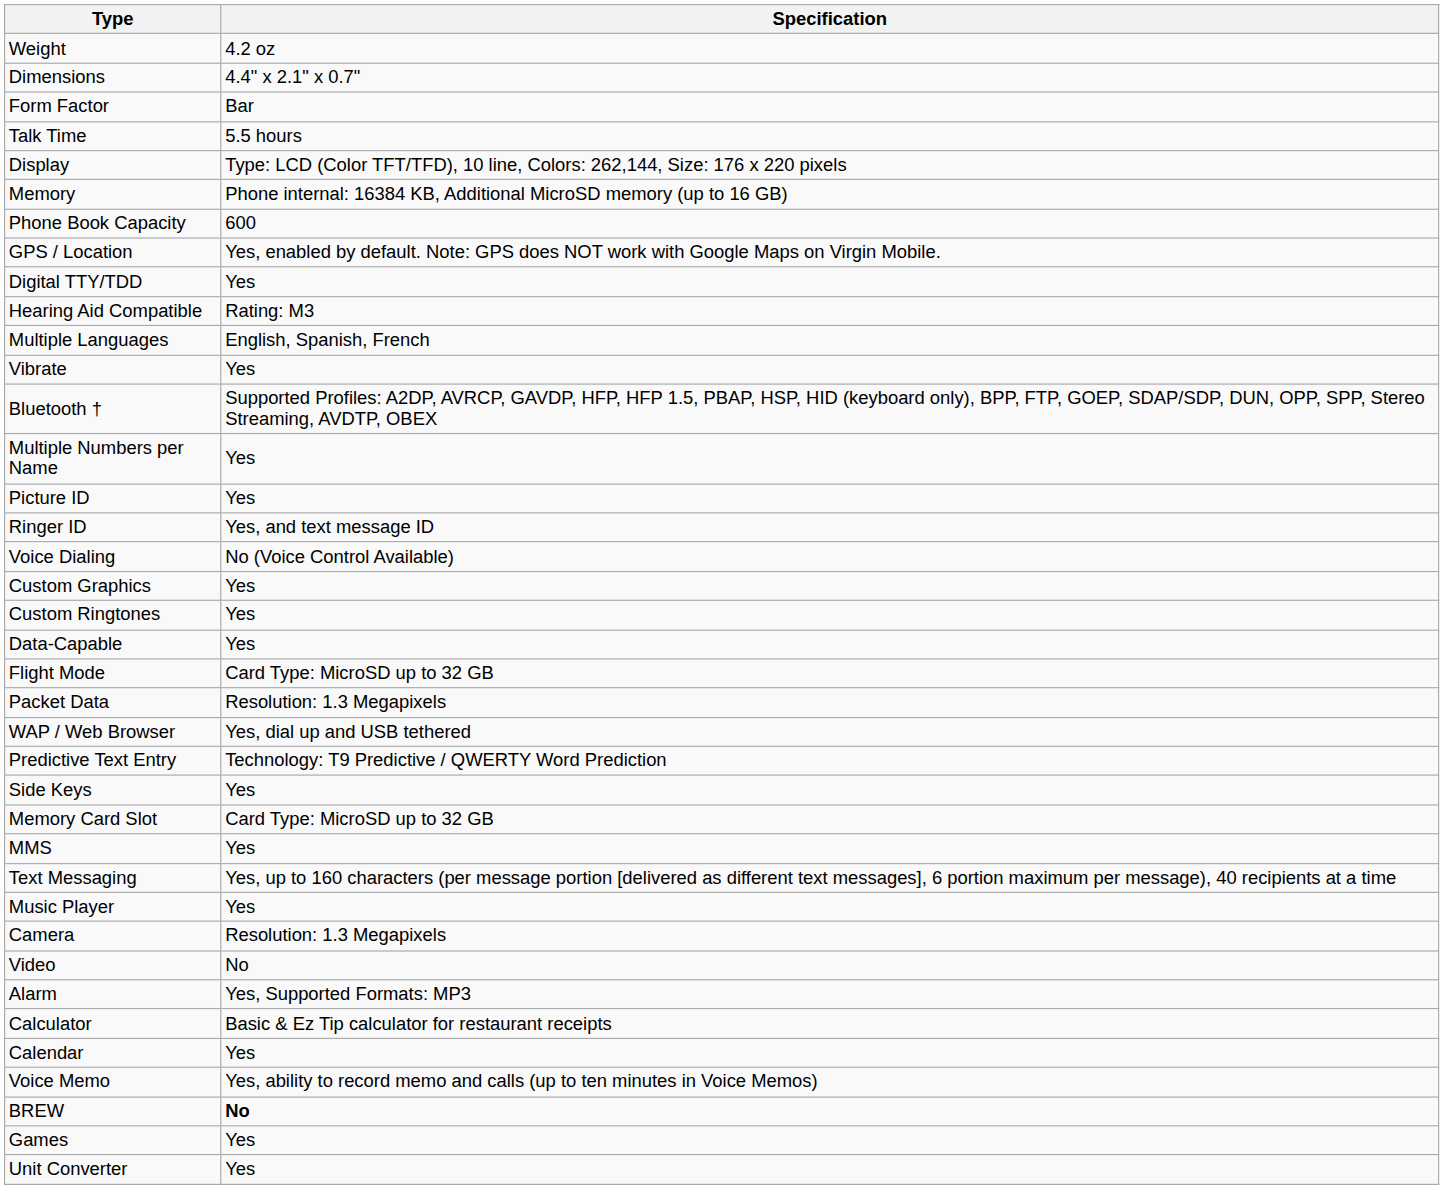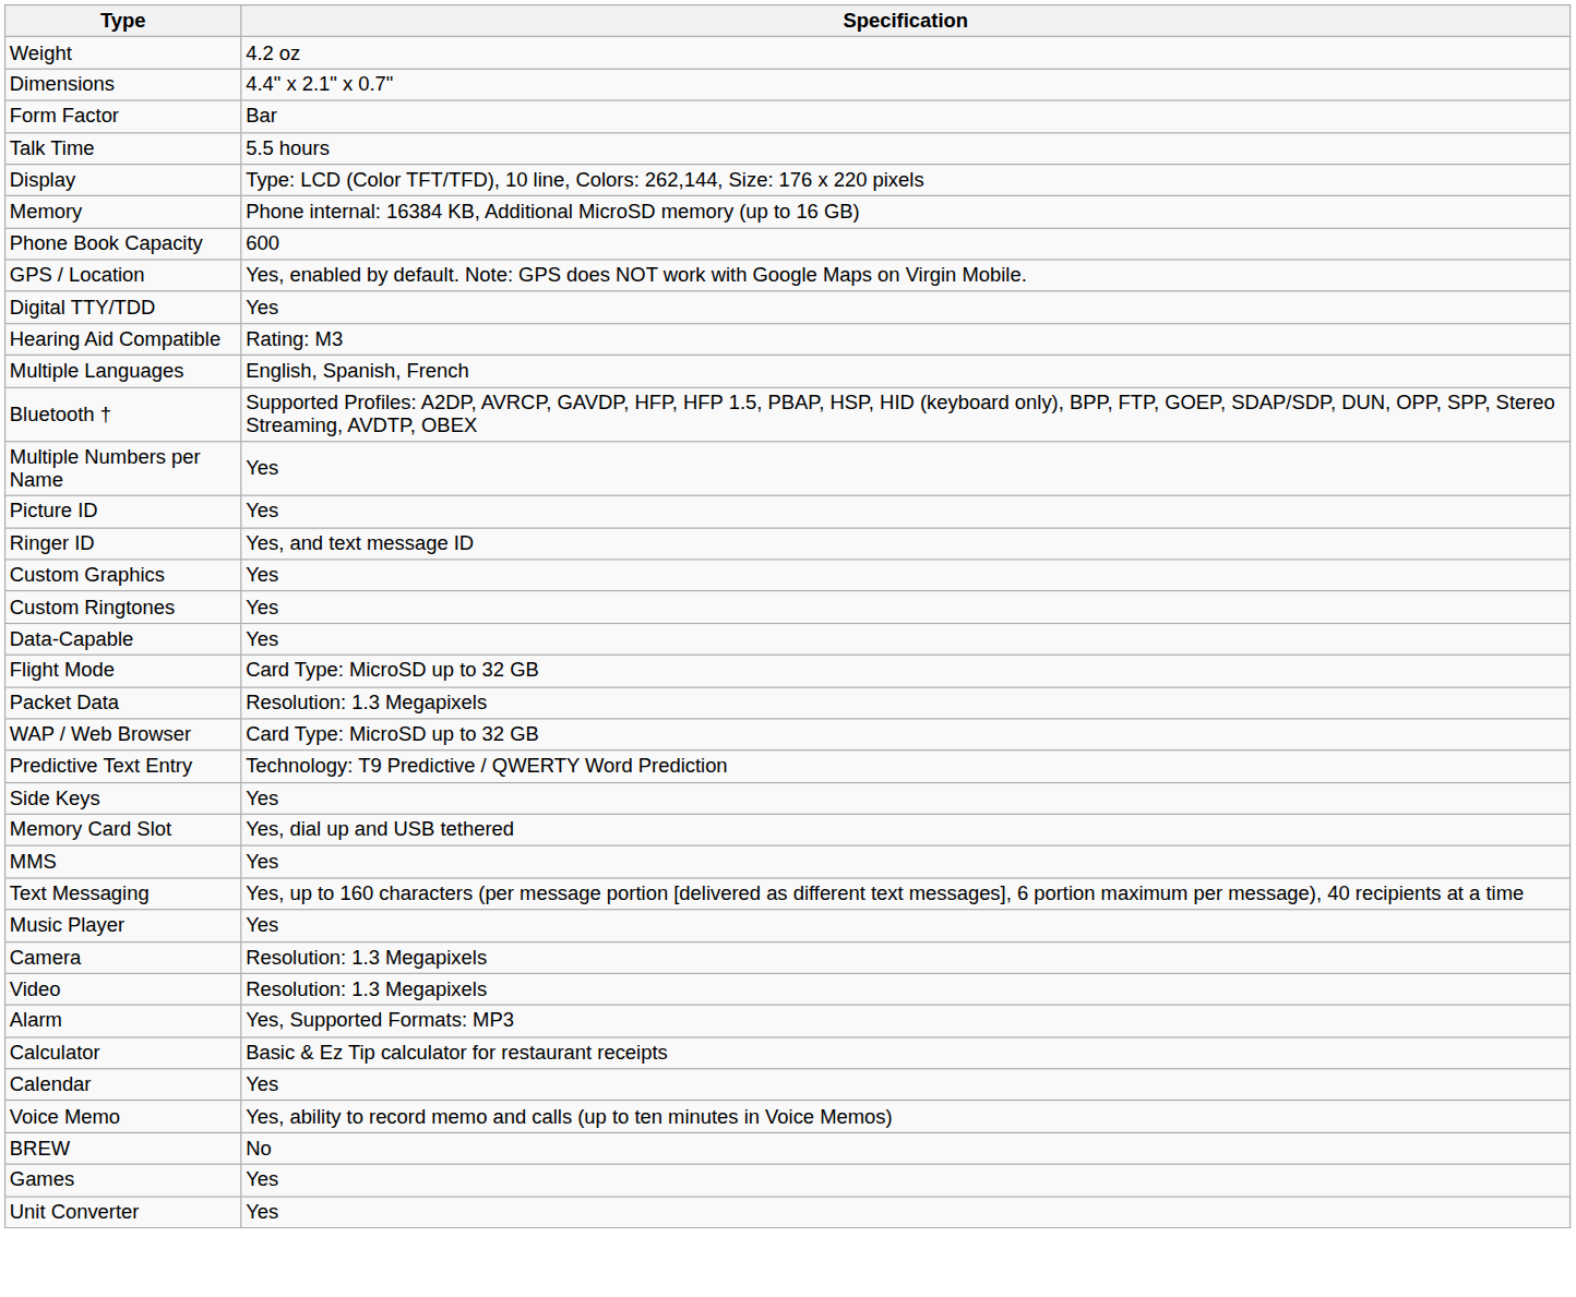- row: Vibrate | Yes
- row: Voice Dialing | No (Voice Control Available)
WAP / Web Browser | Specification: Yes, dial up and USB tethered -> Card Type: MicroSD up to 32 GB
Memory Card Slot | Specification: Card Type: MicroSD up to 32 GB -> Yes, dial up and USB tethered
Video | Specification: No -> Resolution: 1.3 Megapixels
BREW | Specification: bold -> normal
